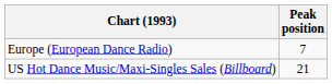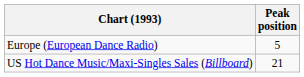Europe (European Dance Radio) | Peak position: 7 -> 5
